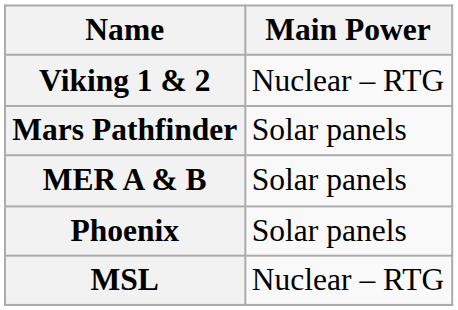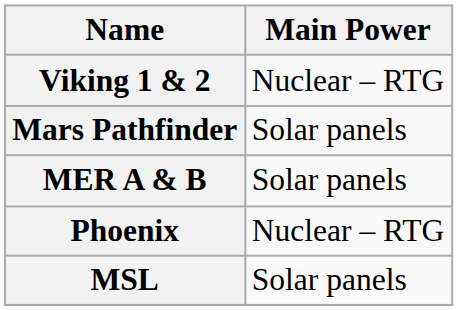Phoenix | Main Power: Solar panels -> Nuclear – RTG
MSL | Main Power: Nuclear – RTG -> Solar panels
